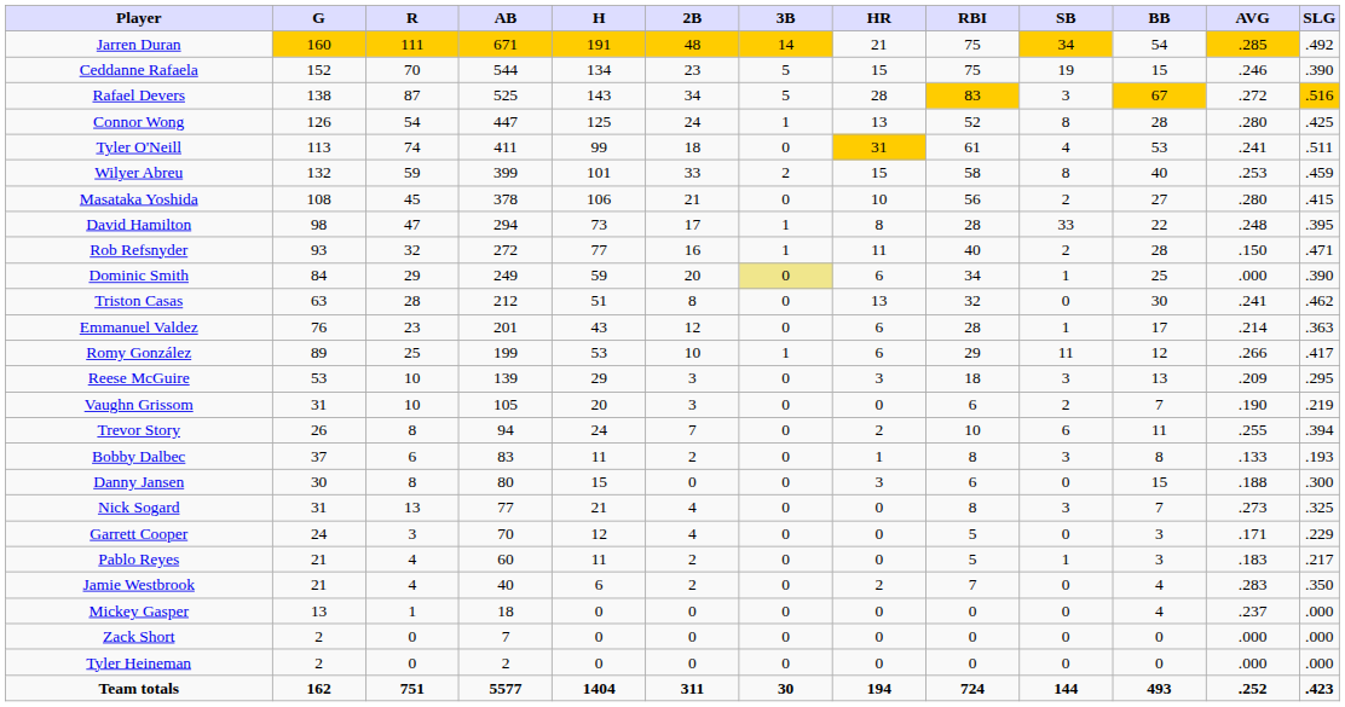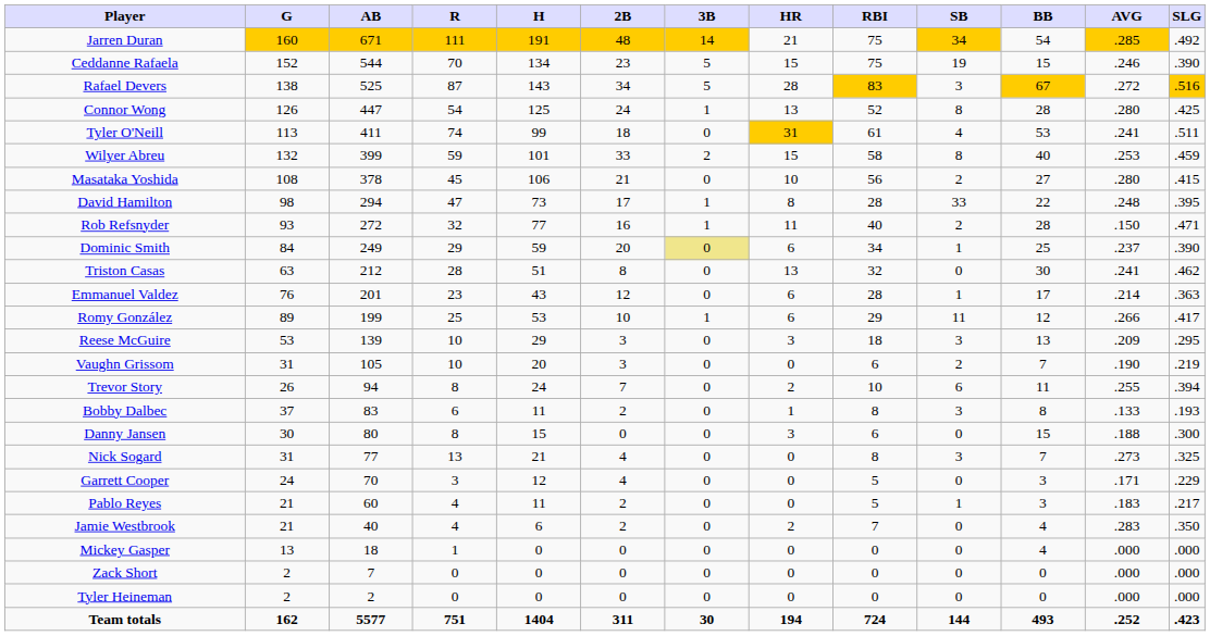columns swapped: AB <-> R
Dominic Smith | AVG: .000 -> .237
Mickey Gasper | AVG: .237 -> .000
